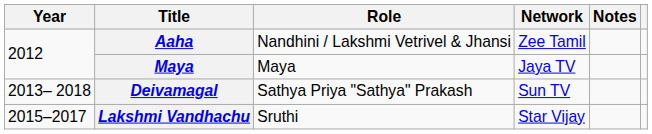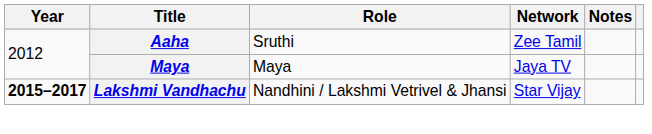Aaha | Role: Nandhini / Lakshmi Vetrivel & Jhansi -> Sruthi
- row: 2013– 2018 | Deivamagal | Sathya Priya "Sathya" Prakash | Sun TV
Lakshmi Vandhachu | Year: normal -> bold
Lakshmi Vandhachu | Role: Sruthi -> Nandhini / Lakshmi Vetrivel & Jhansi
